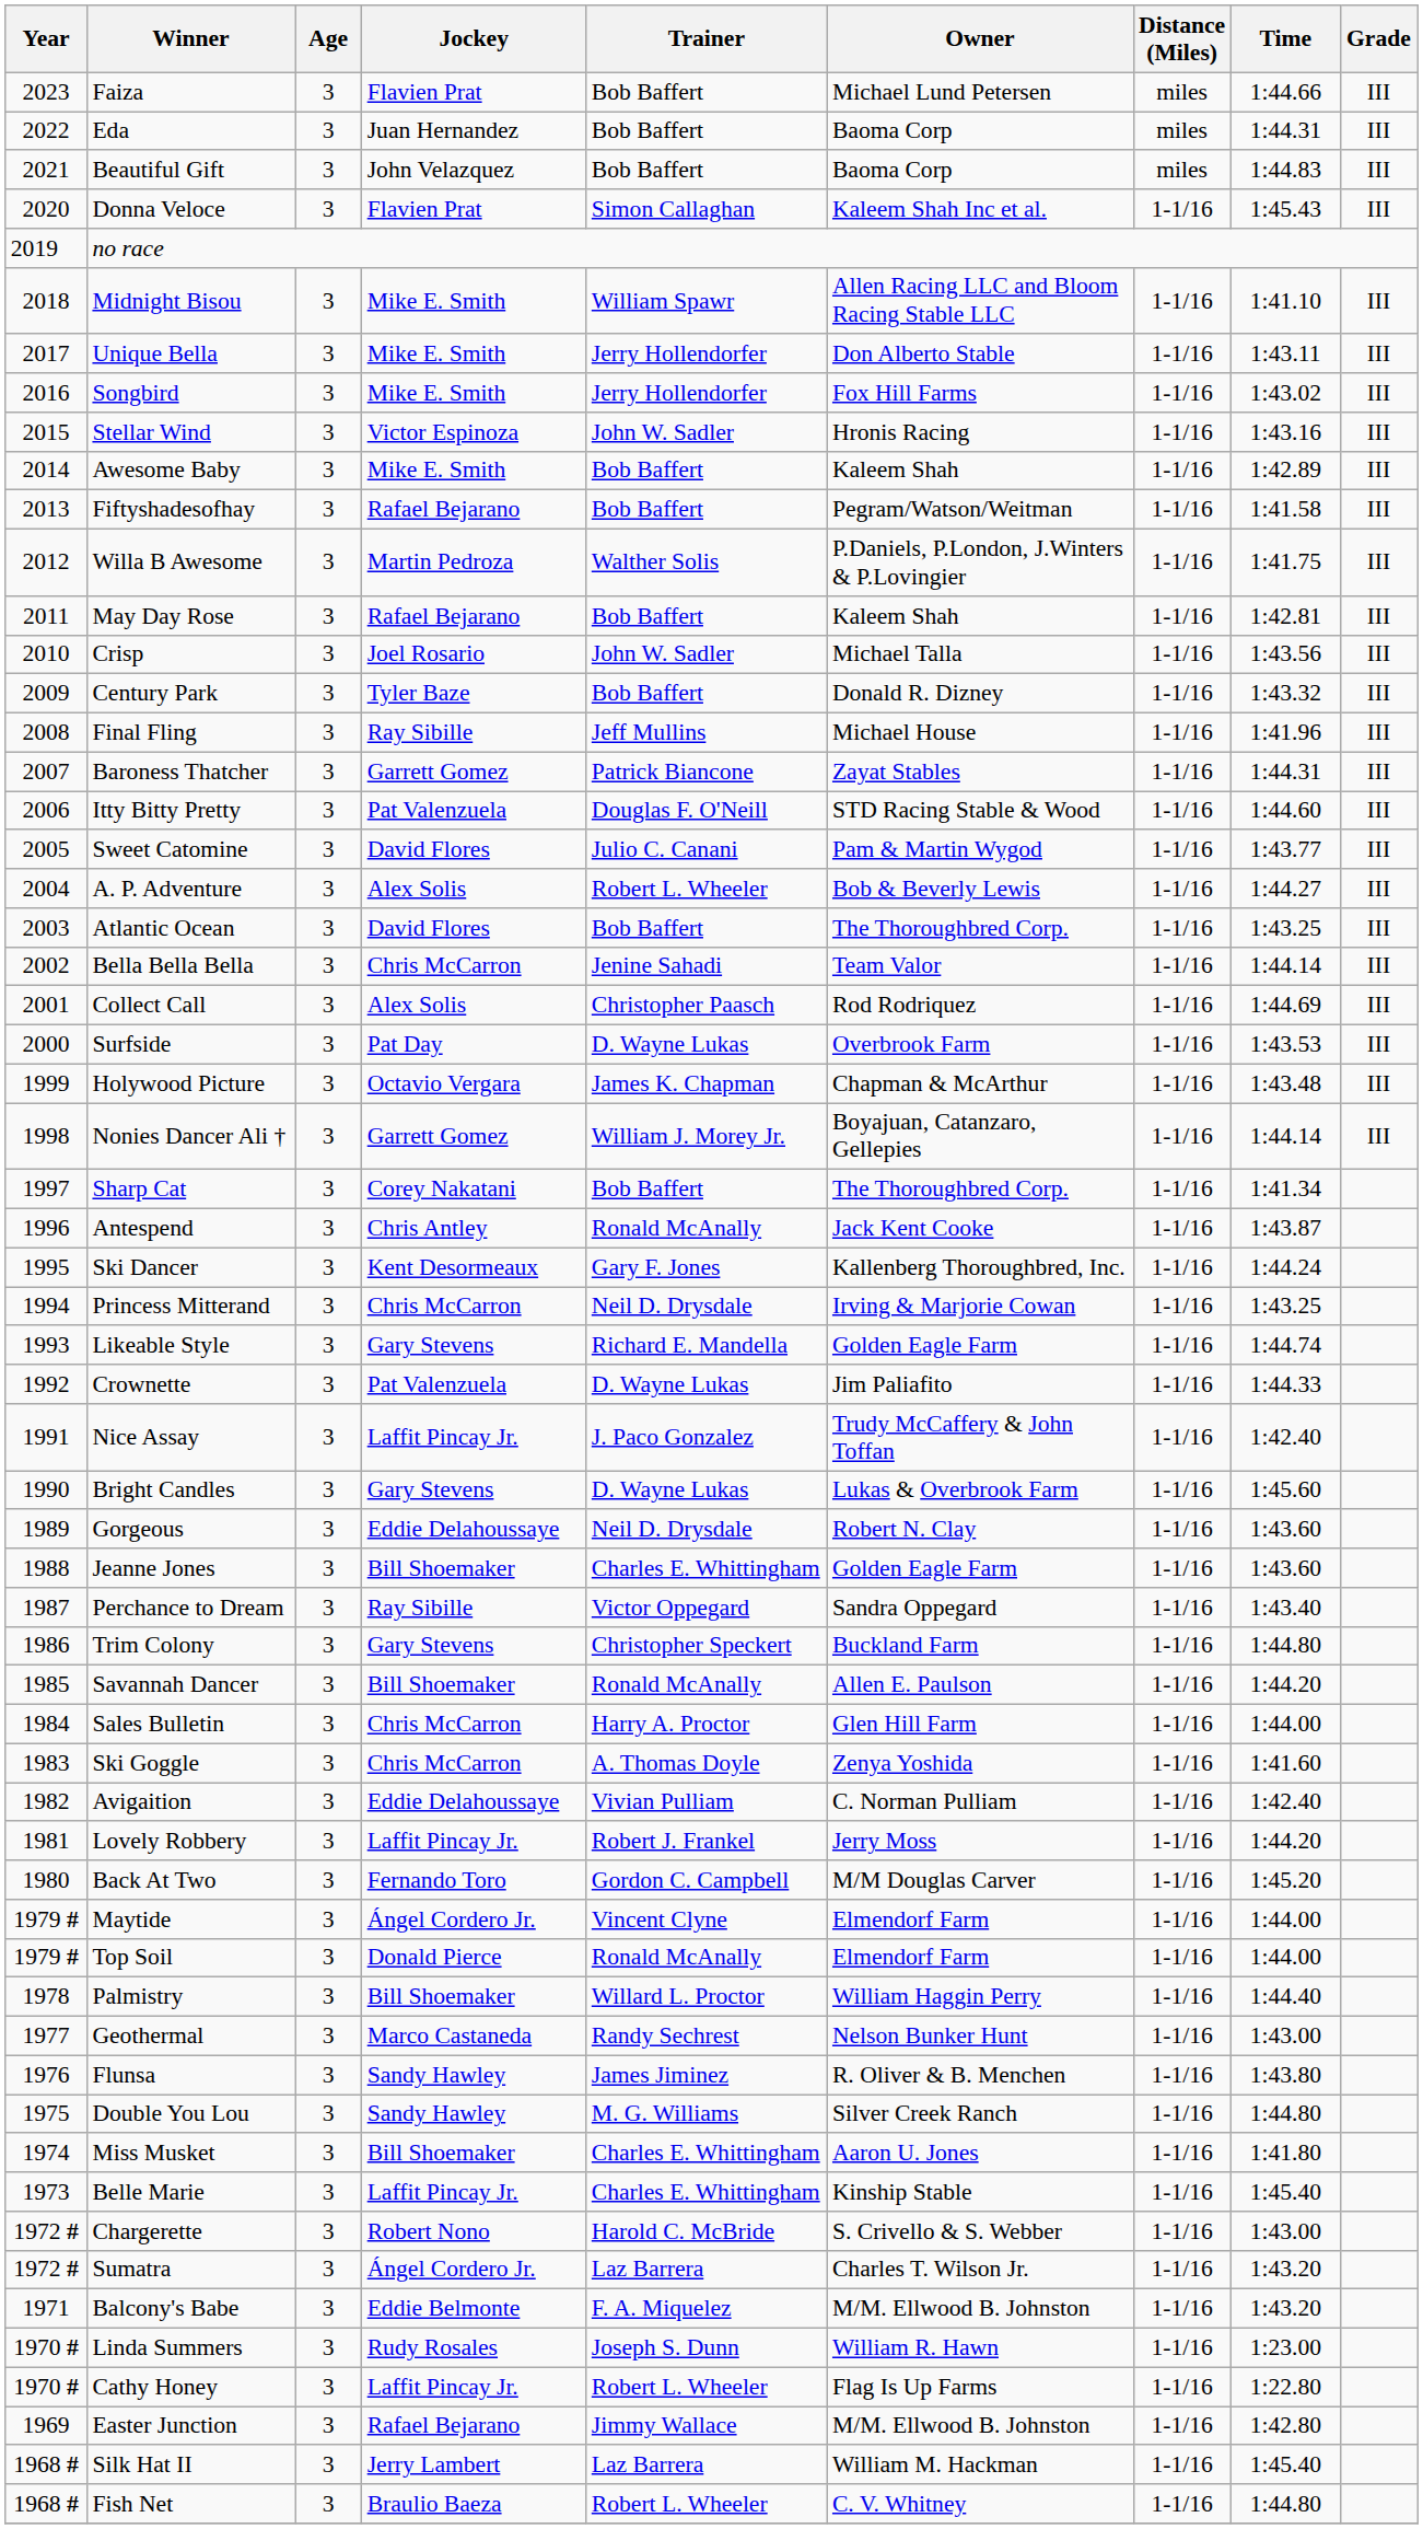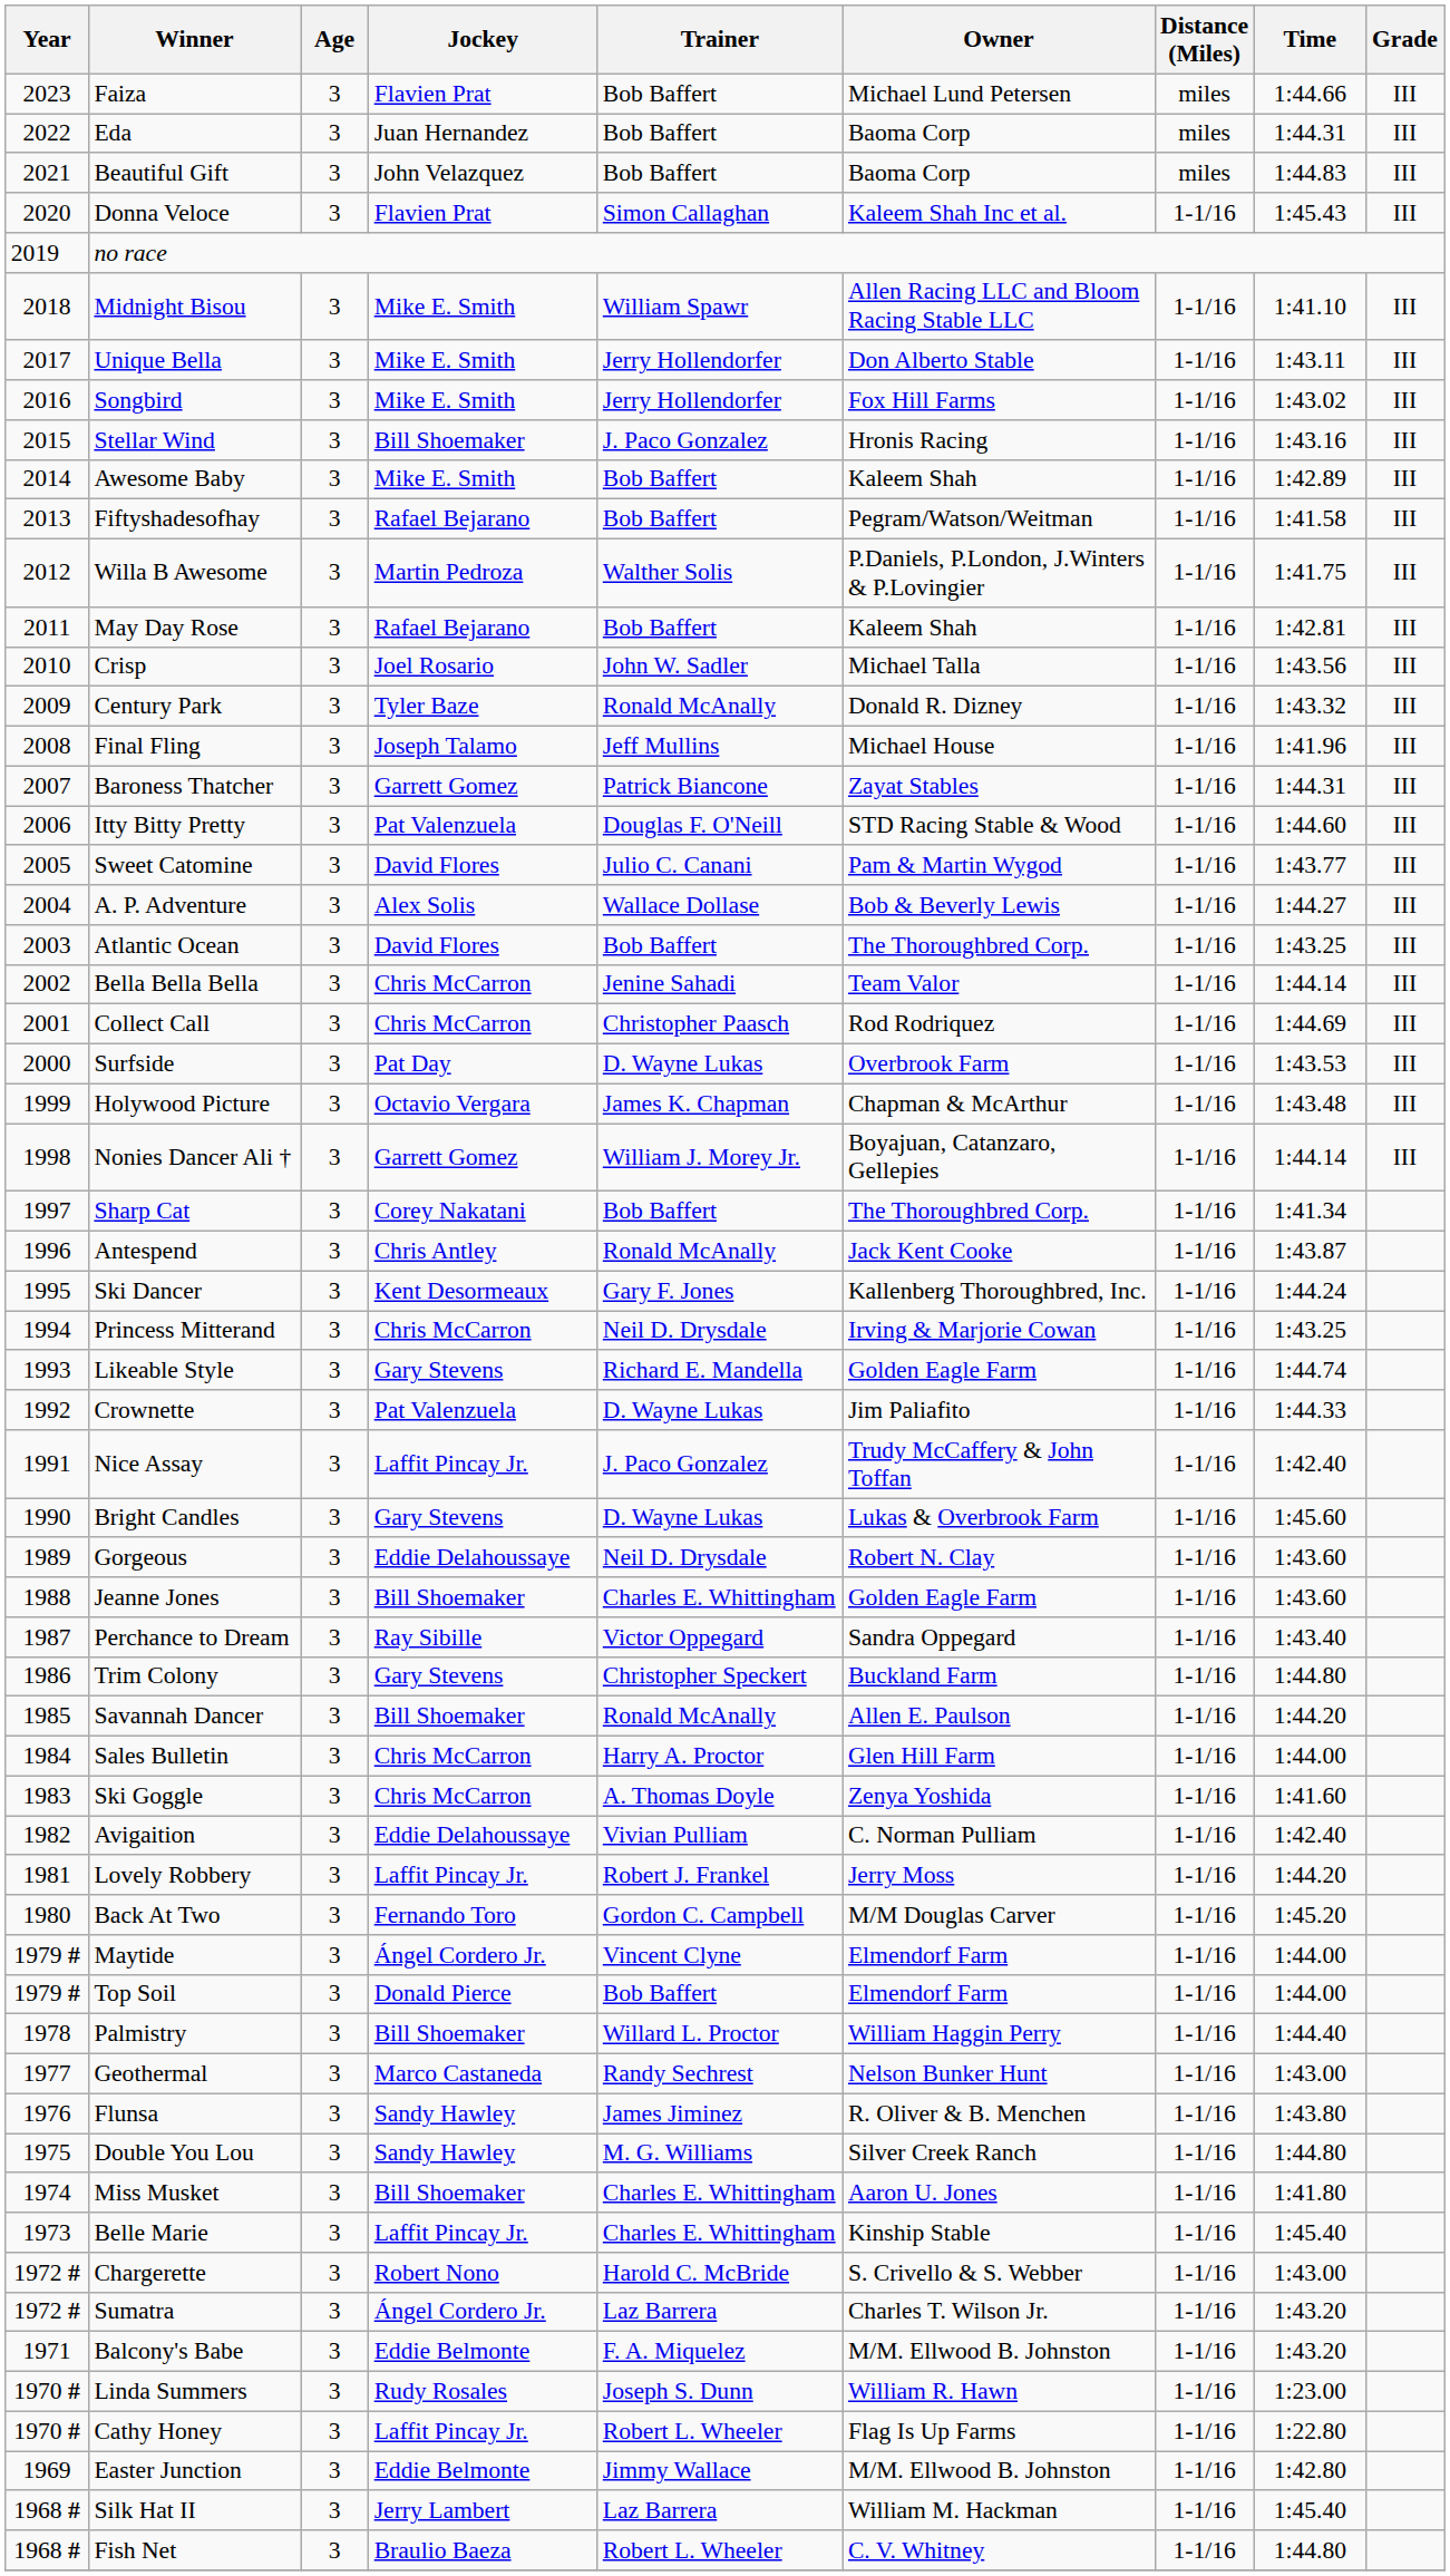Stellar Wind | Jockey: Victor Espinoza -> Bill Shoemaker
Stellar Wind | Trainer: John W. Sadler -> J. Paco Gonzalez
Century Park | Trainer: Bob Baffert -> Ronald McAnally
Final Fling | Jockey: Ray Sibille -> Joseph Talamo
A. P. Adventure | Trainer: Robert L. Wheeler -> Wallace Dollase
Collect Call | Jockey: Alex Solis -> Chris McCarron
Top Soil | Trainer: Ronald McAnally -> Bob Baffert
Easter Junction | Jockey: Rafael Bejarano -> Eddie Belmonte
